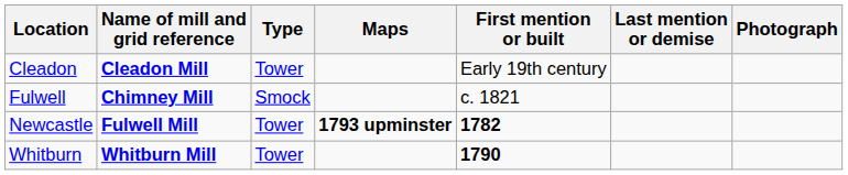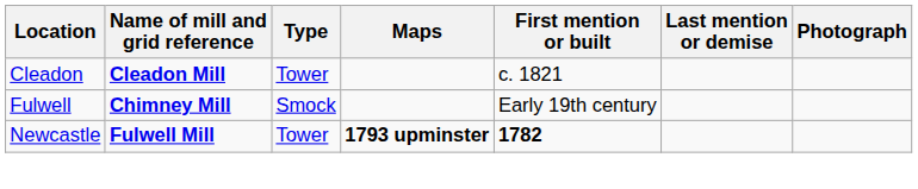Cleadon | First mention or built: Early 19th century -> c. 1821
Fulwell | First mention or built: c. 1821 -> Early 19th century
- row: Whitburn | Whitburn Mill | Tower | 1790
